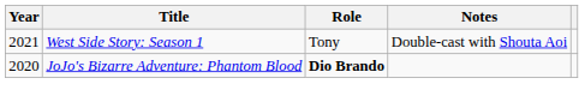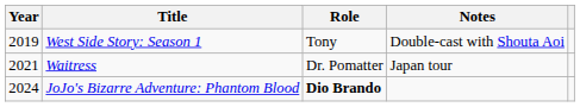West Side Story: Season 1 | Year: 2021 -> 2019
+ row: 2021 | Waitress | Dr. Pomatter | Japan tour
JoJo's Bizarre Adventure: Phantom Blood | Year: 2020 -> 2024
